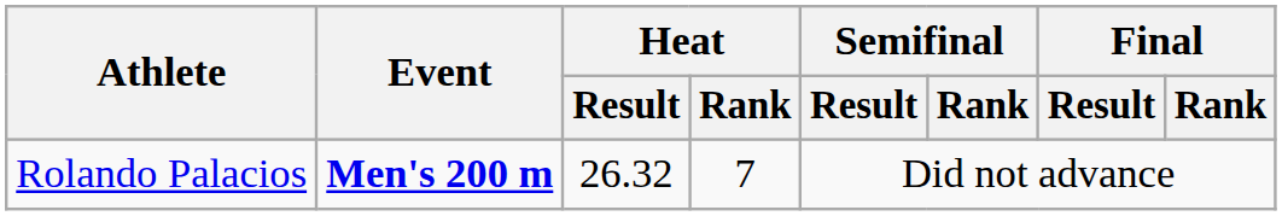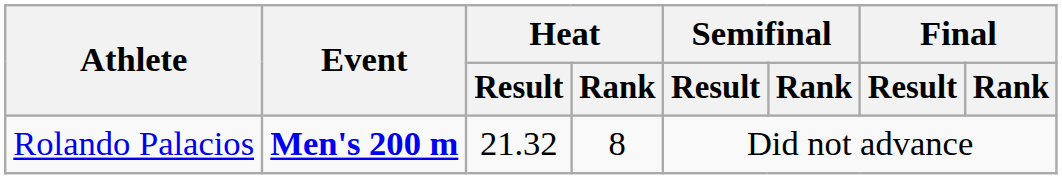Rolando Palacios | Heat / Result: 26.32 -> 21.32
Rolando Palacios | Heat / Rank: 7 -> 8
